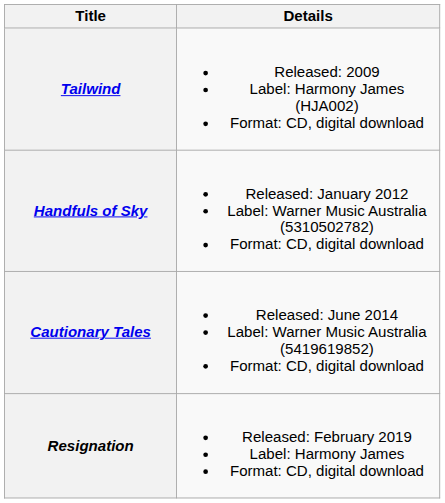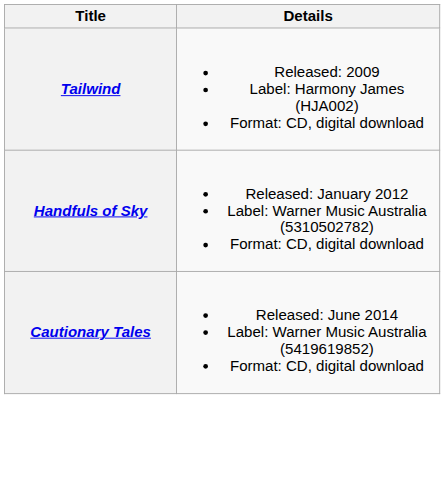- row: Resignation | Released: February 2019 Label: Harmony James Format: CD, digital download
